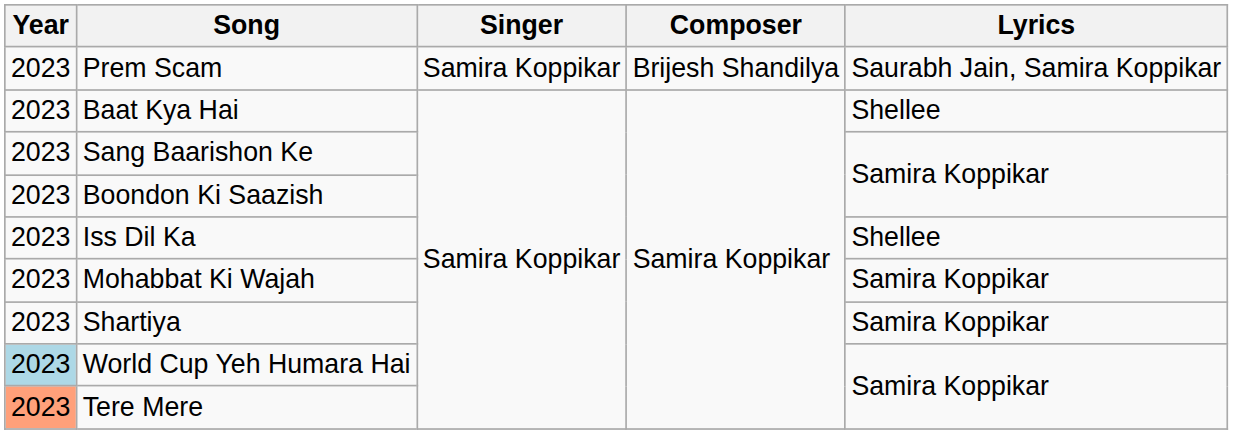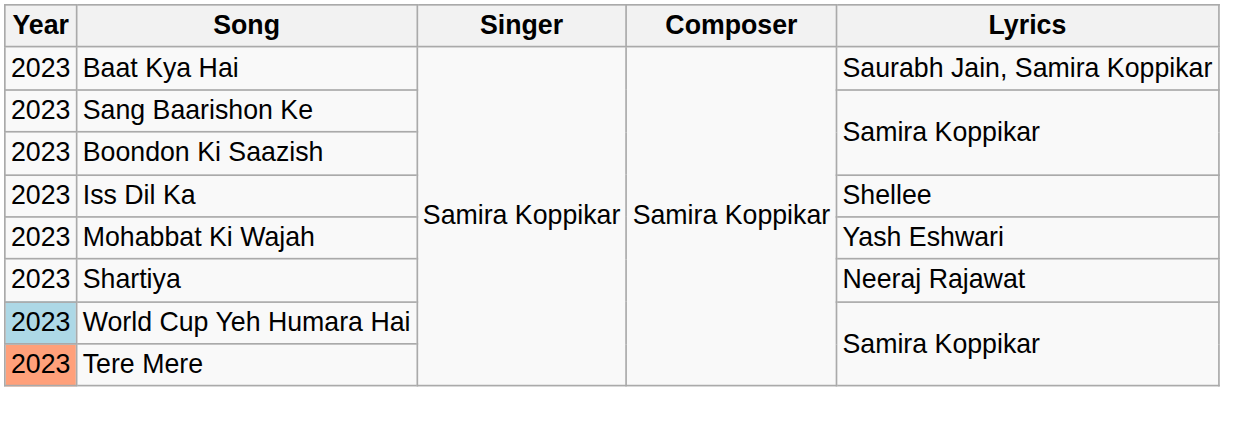- row: 2023 | Prem Scam | Samira Koppikar | Brijesh Shandilya | Saurabh Jain, Samira Koppikar
Baat Kya Hai | Lyrics: Shellee -> Saurabh Jain, Samira Koppikar
Mohabbat Ki Wajah | Lyrics: Samira Koppikar -> Yash Eshwari
Shartiya | Lyrics: Samira Koppikar -> Neeraj Rajawat
